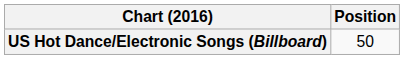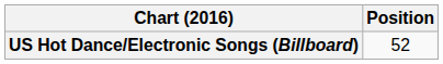US Hot Dance/Electronic Songs (Billboard) | Position: 50 -> 52
